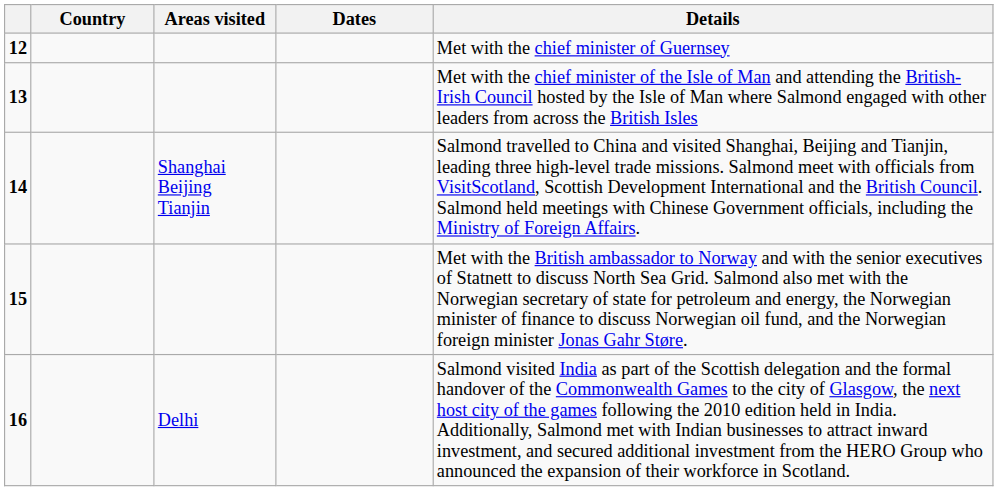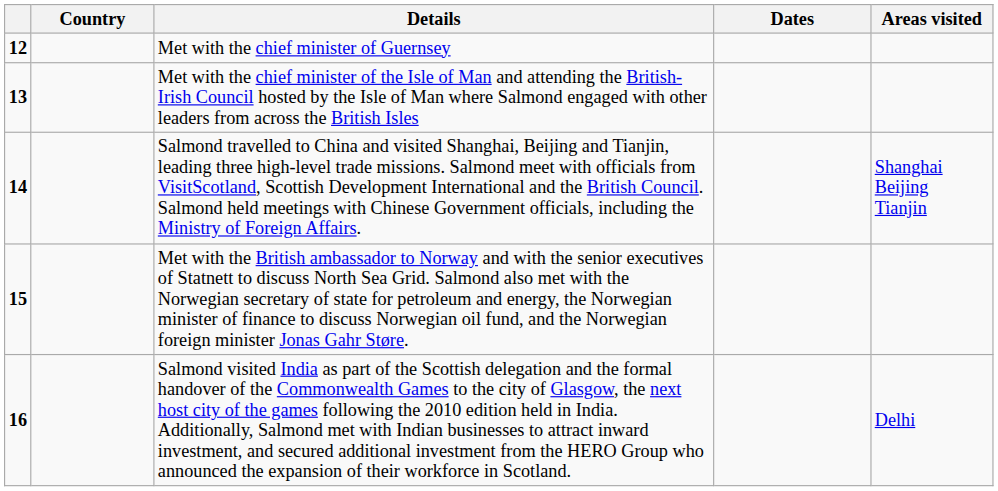columns swapped: Areas visited <-> Details
